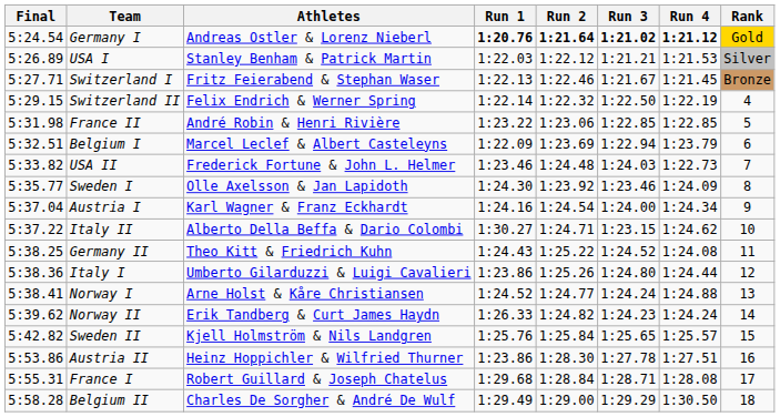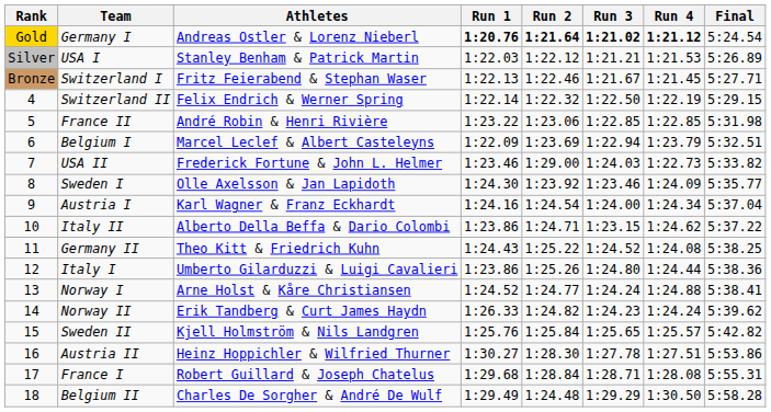columns swapped: Rank <-> Final
USA II | Run 2: 1:24.48 -> 1:29.00
Italy II | Run 1: 1:30.27 -> 1:23.86
Austria II | Run 1: 1:23.86 -> 1:30.27
Belgium II | Run 2: 1:29.00 -> 1:24.48
